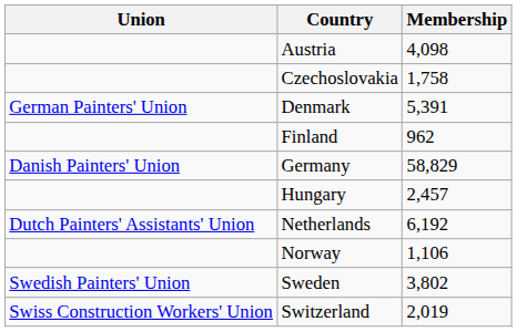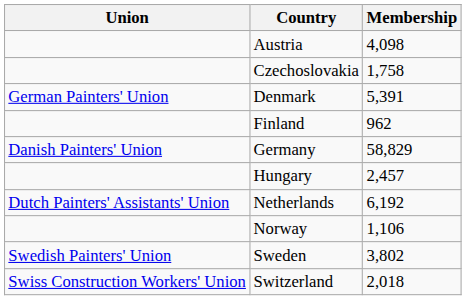Switzerland | Membership: 2,019 -> 2,018
